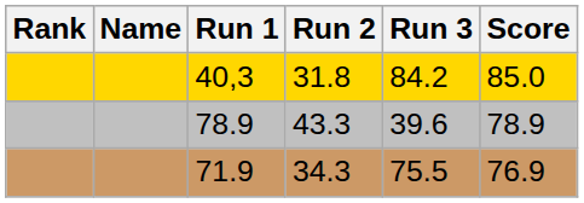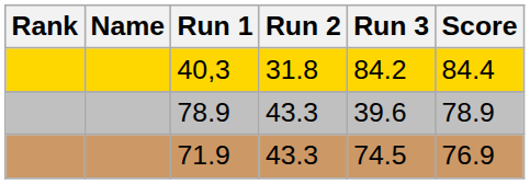40,3 | Score: 85.0 -> 84.4
71.9 | Run 2: 34.3 -> 43.3
71.9 | Run 3: 75.5 -> 74.5
